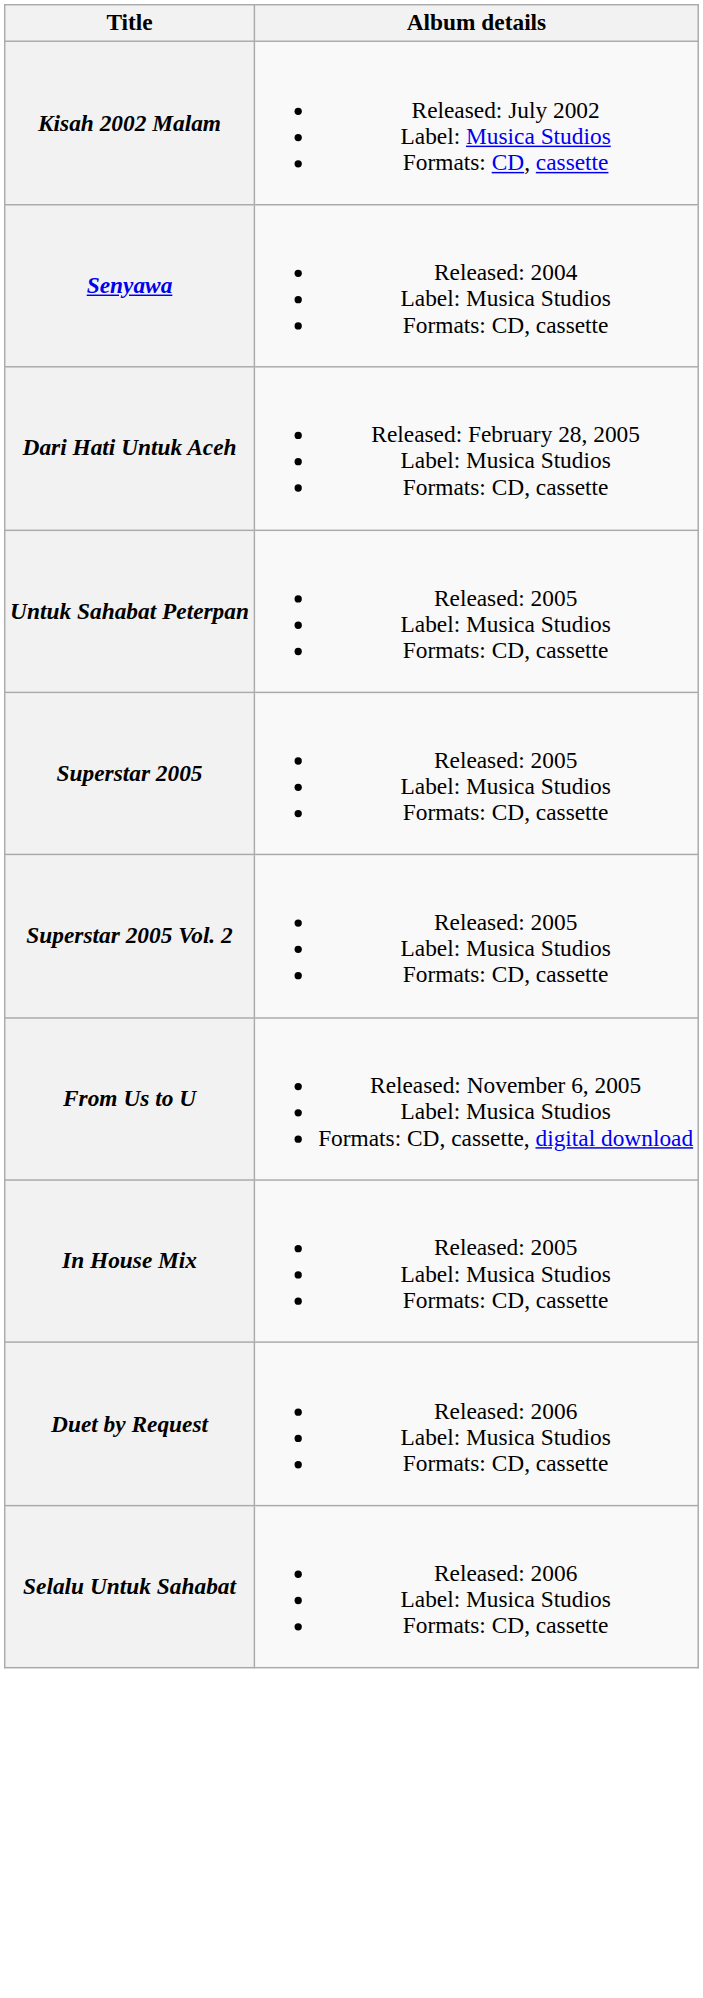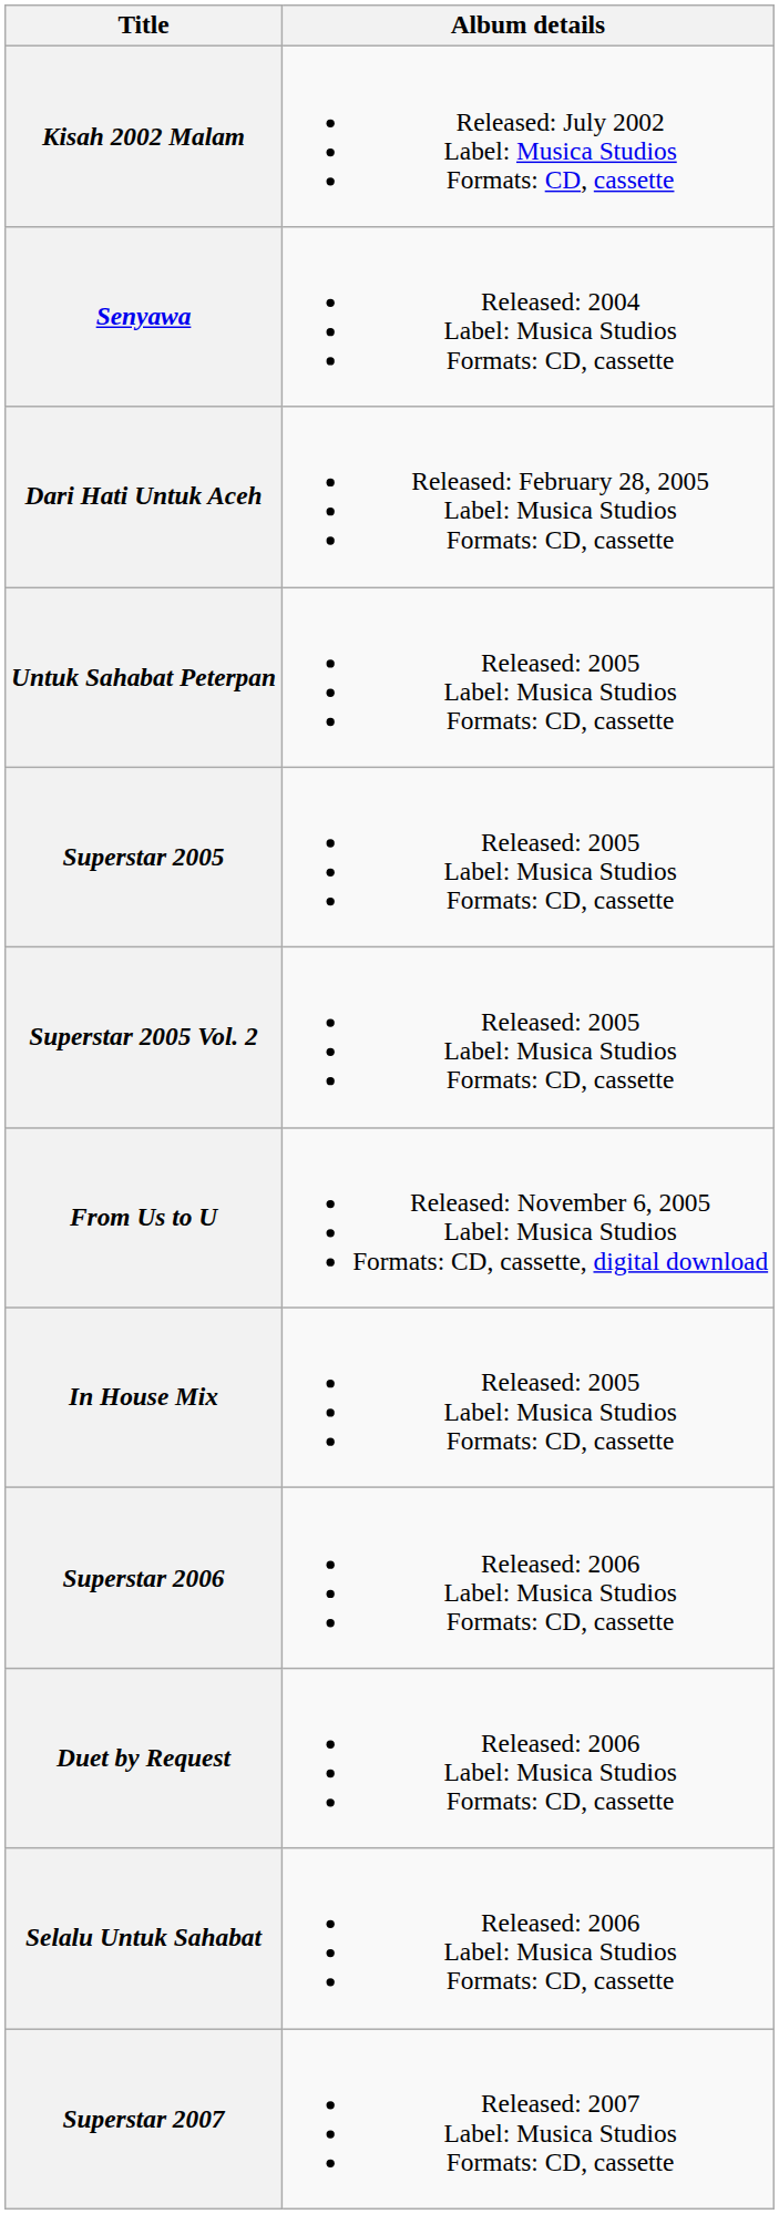+ row: Superstar 2006 | Released: 2006 Label: Musica Studios Formats: CD, cassette
+ row: Superstar 2007 | Released: 2007 Label: Musica Studios Formats: CD, cassette
